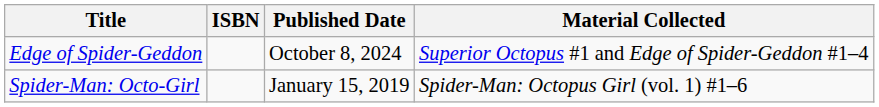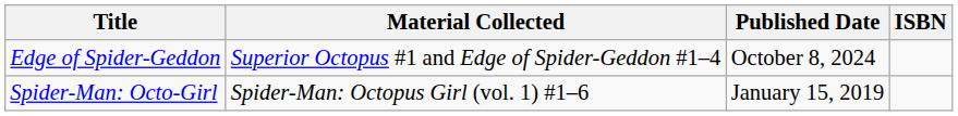columns swapped: Material Collected <-> ISBN
